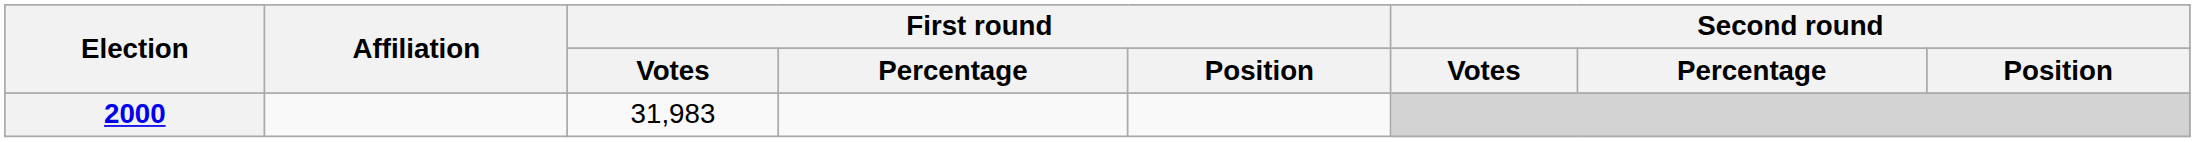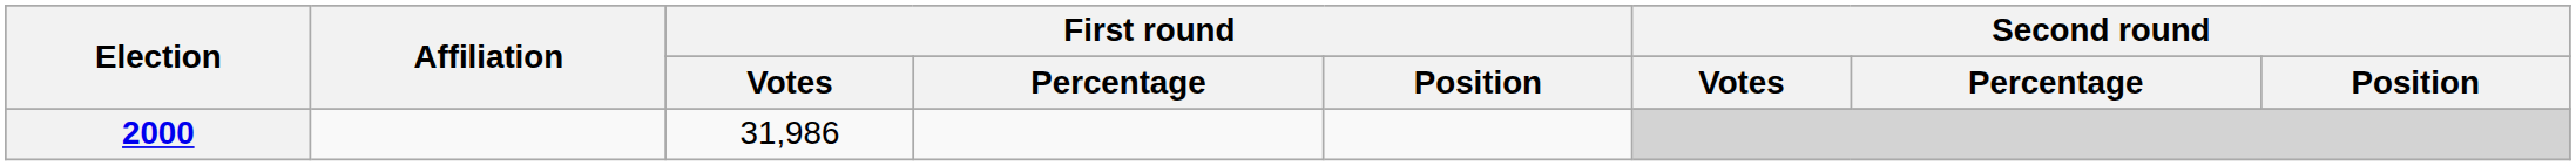2000 | First round / Votes: 31,983 -> 31,986
